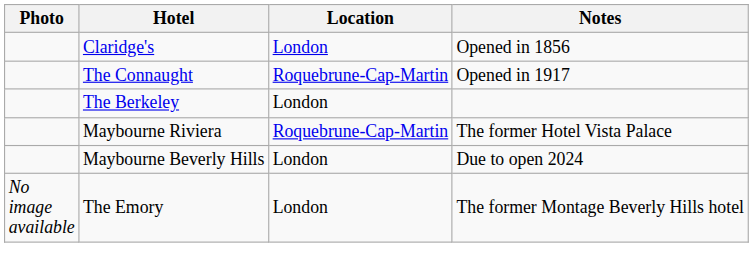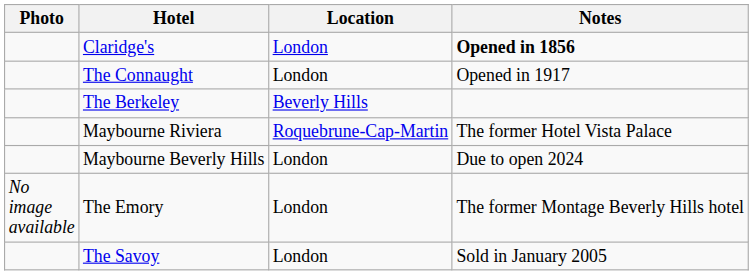Claridge's | Notes: normal -> bold
The Connaught | Location: Roquebrune-Cap-Martin -> London
The Berkeley | Location: London -> Beverly Hills
+ row: The Savoy | London | Sold in January 2005
